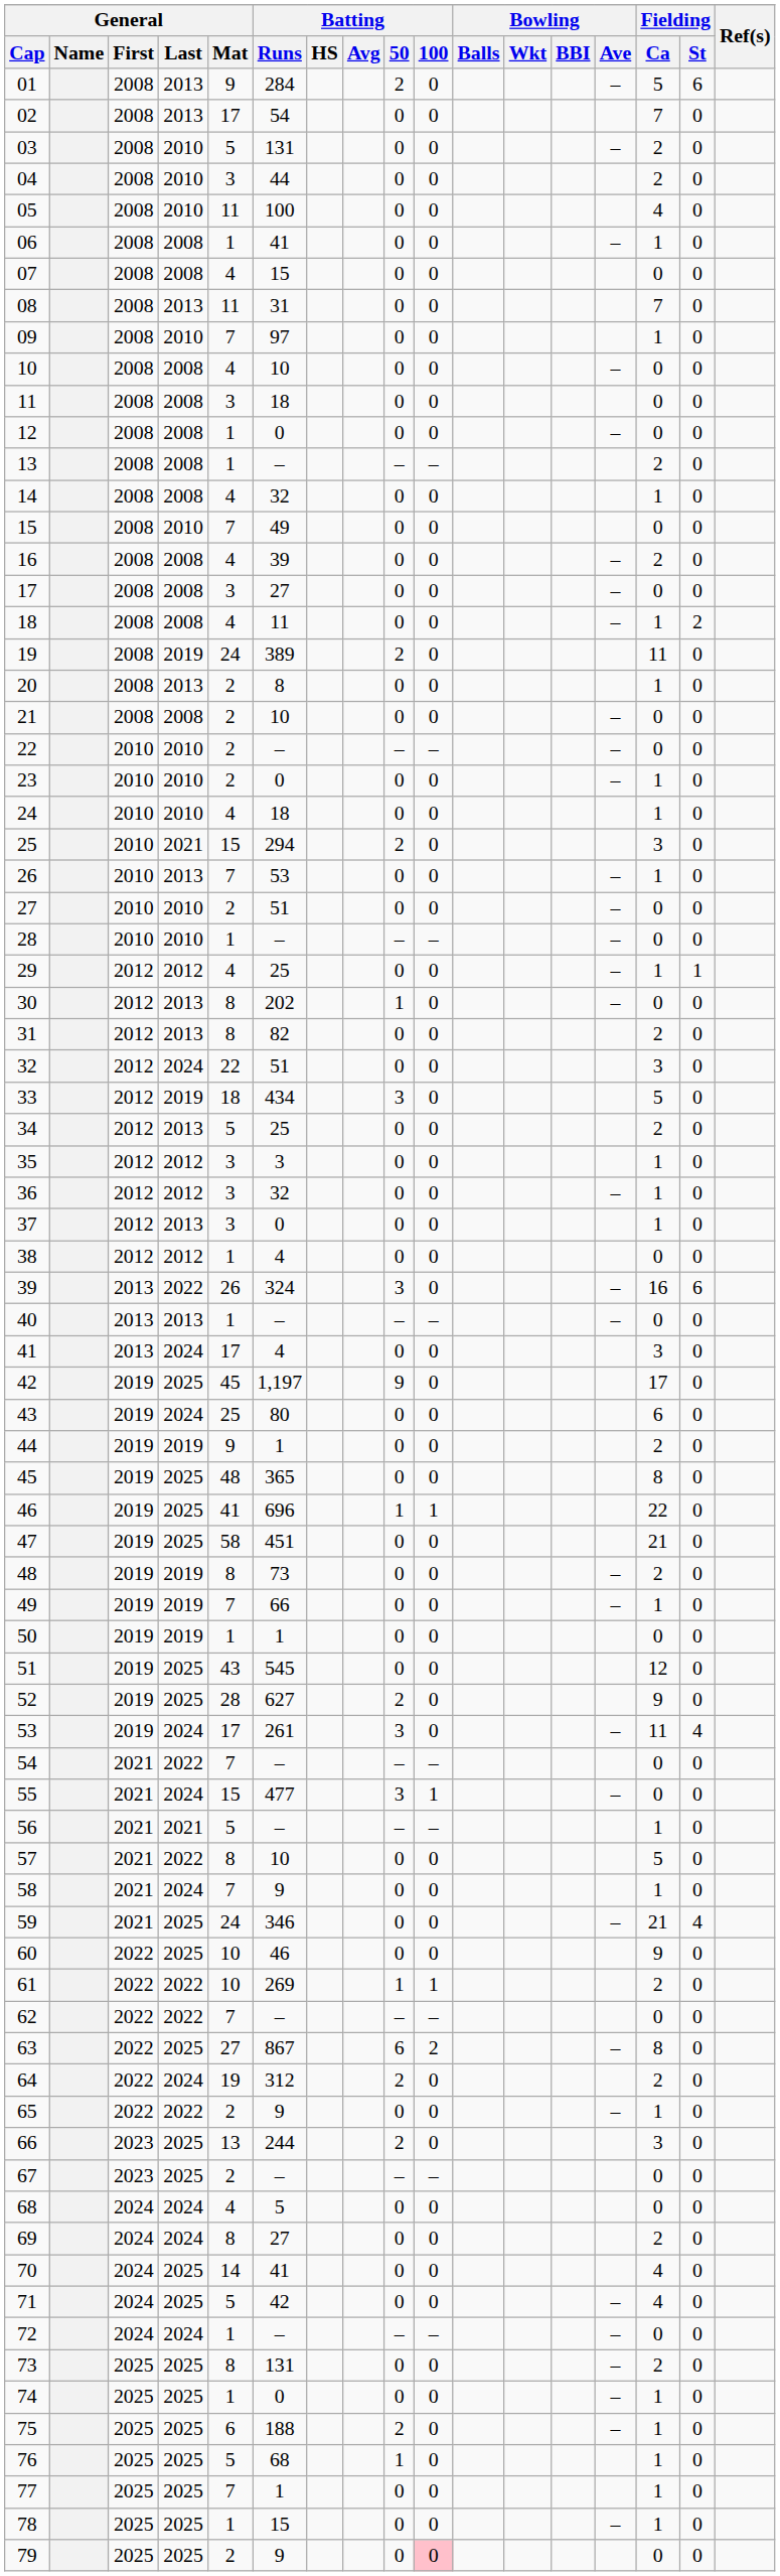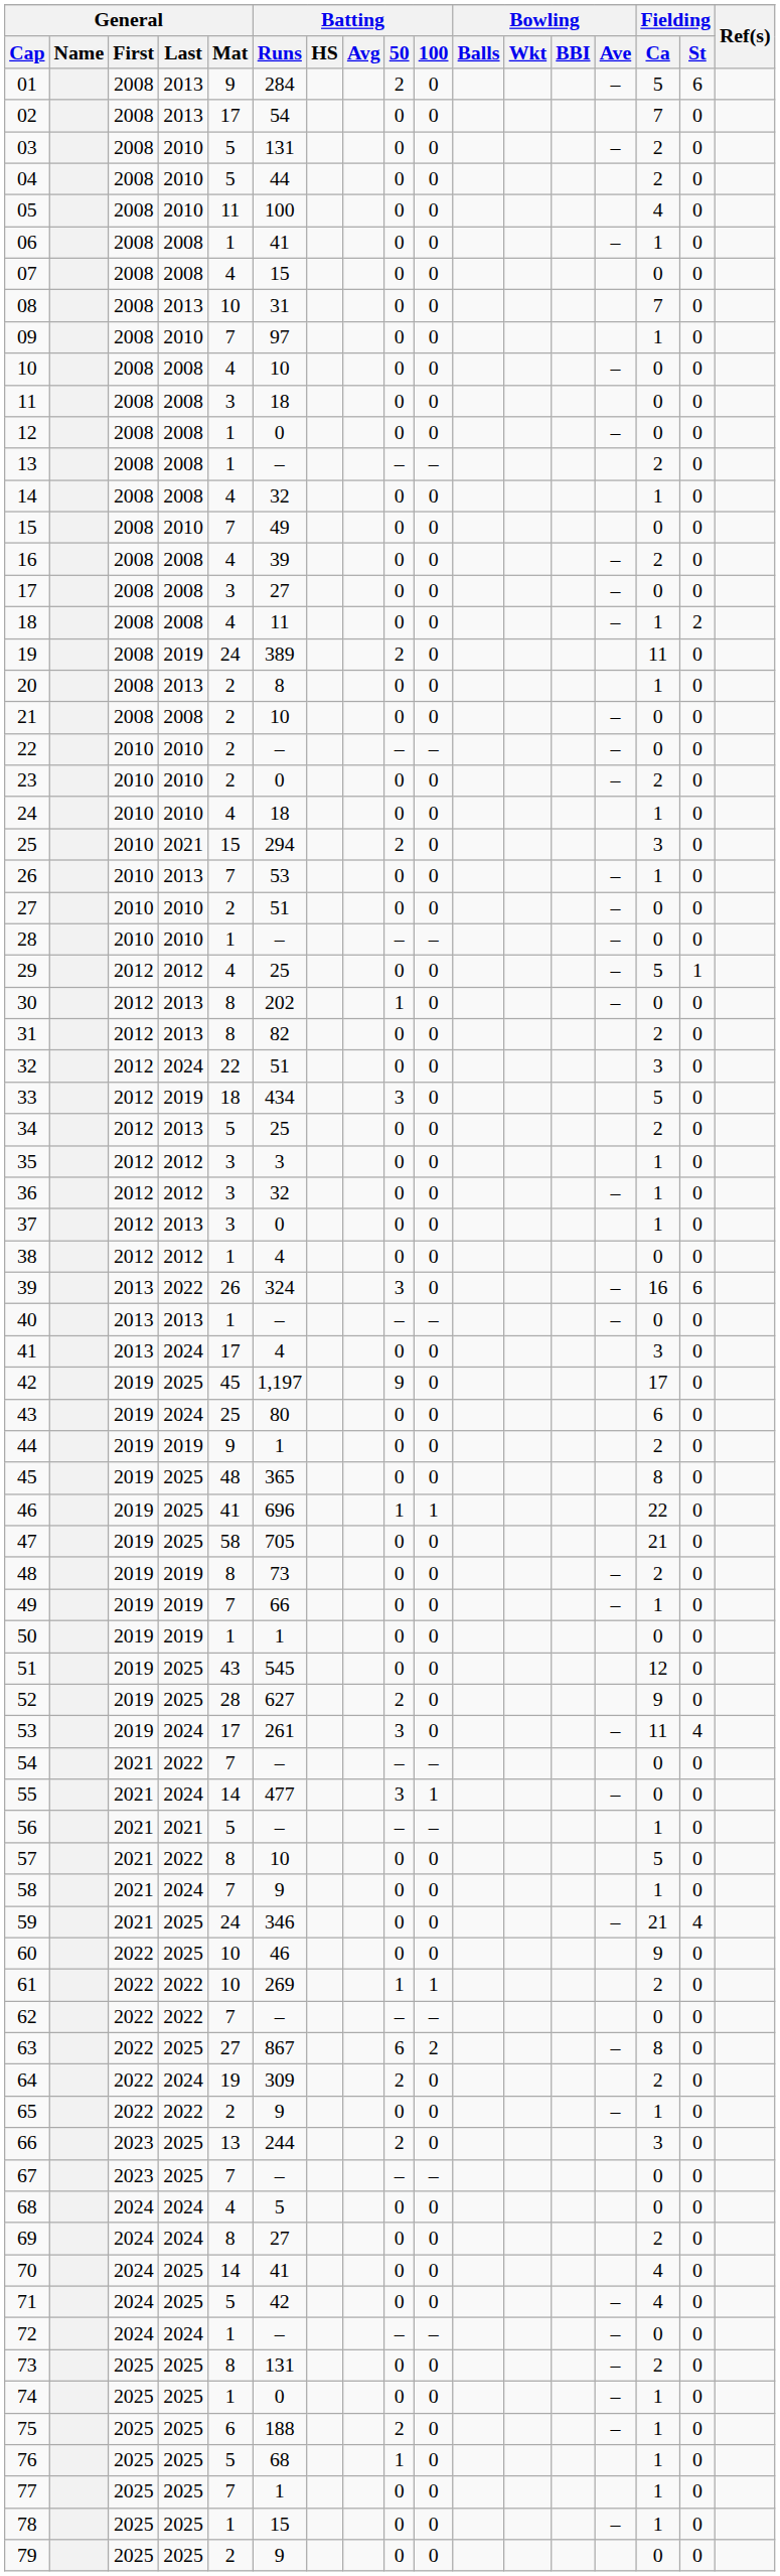04 | General / Mat: 3 -> 5
08 | General / Mat: 11 -> 10
23 | Fielding / Ca: 1 -> 2
29 | Fielding / Ca: 1 -> 5
47 | Batting / Runs: 451 -> 705
55 | General / Mat: 15 -> 14
64 | Batting / Runs: 312 -> 309
67 | General / Mat: 2 -> 7
79 | Batting / 100: pink background -> no background
